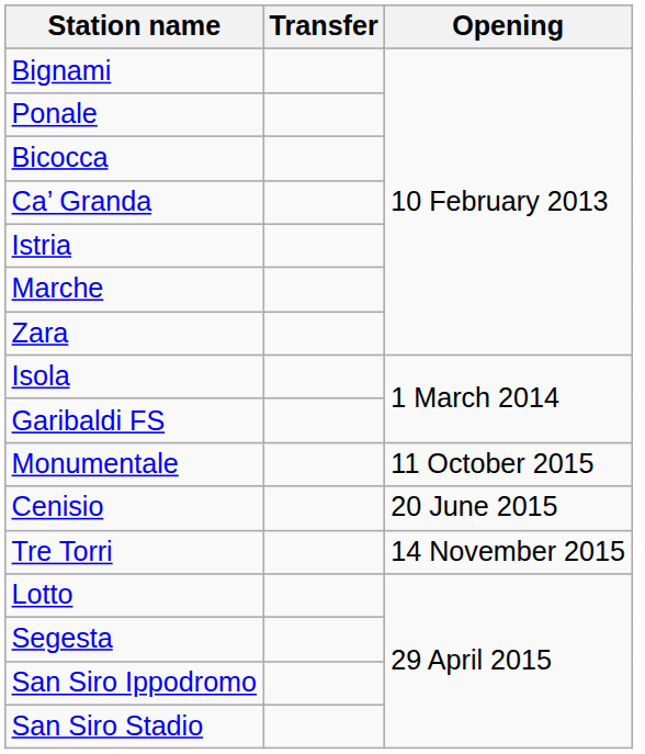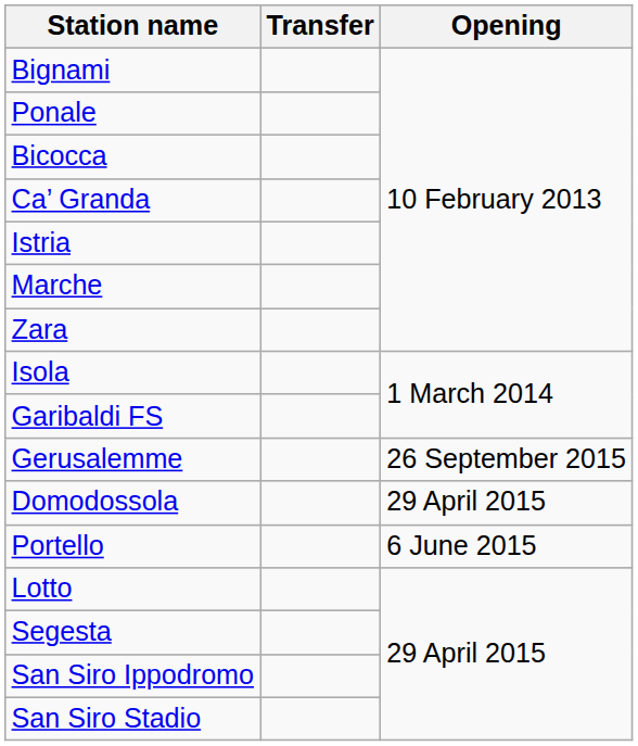- row: Monumentale | 11 October 2015
- row: Cenisio | 20 June 2015
+ row: Gerusalemme | 26 September 2015
+ row: Domodossola | 29 April 2015
- row: Tre Torri | 14 November 2015
+ row: Portello | 6 June 2015
